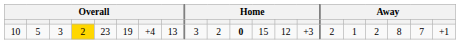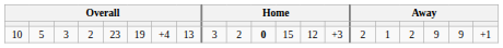10 | column 4: gold background -> no background
10 | column 18: 8 -> 9
10 | column 19: 7 -> 9
